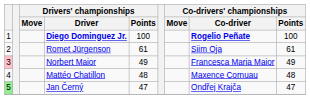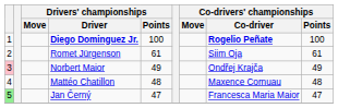Norbert Maior | Co-drivers' championships / Co-driver: Francesca Maria Maior -> Ondřej Krajča
Jan Černý | Co-drivers' championships / Co-driver: Ondřej Krajča -> Francesca Maria Maior
